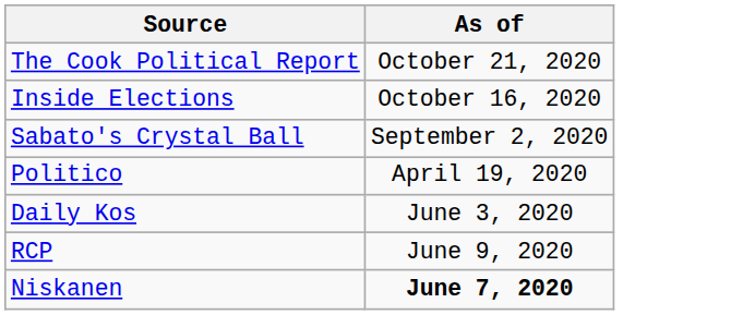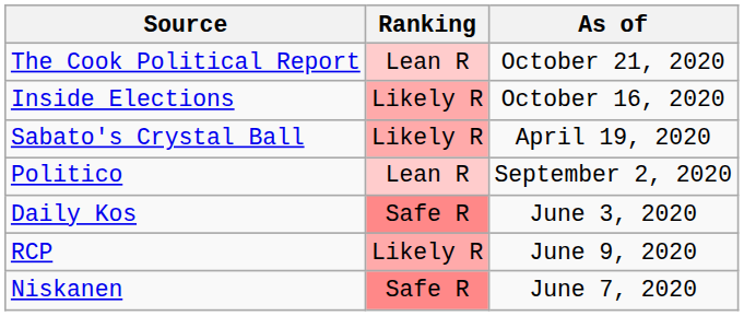+ column: Ranking | Lean R | Likely R | Likely R | Lean R | Safe R | Likely R | Safe R
Sabato's Crystal Ball | As of: September 2, 2020 -> April 19, 2020
Politico | As of: April 19, 2020 -> September 2, 2020
Niskanen | As of: bold -> normal
